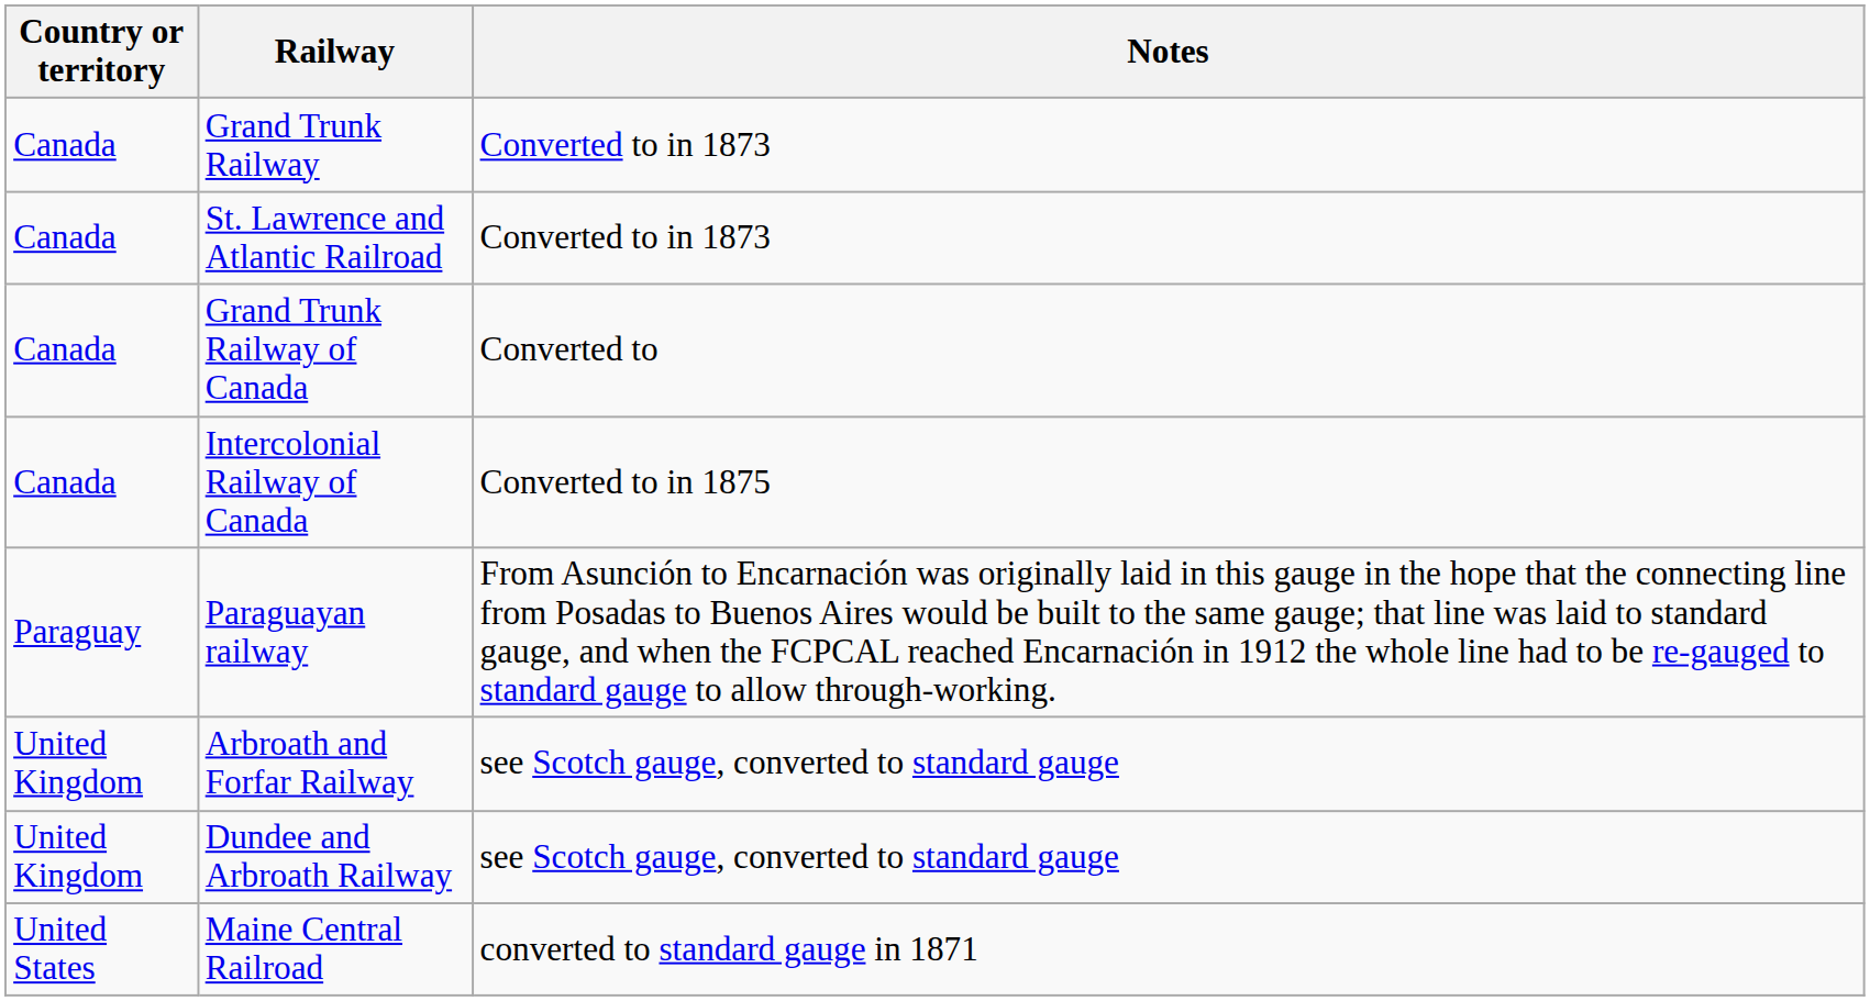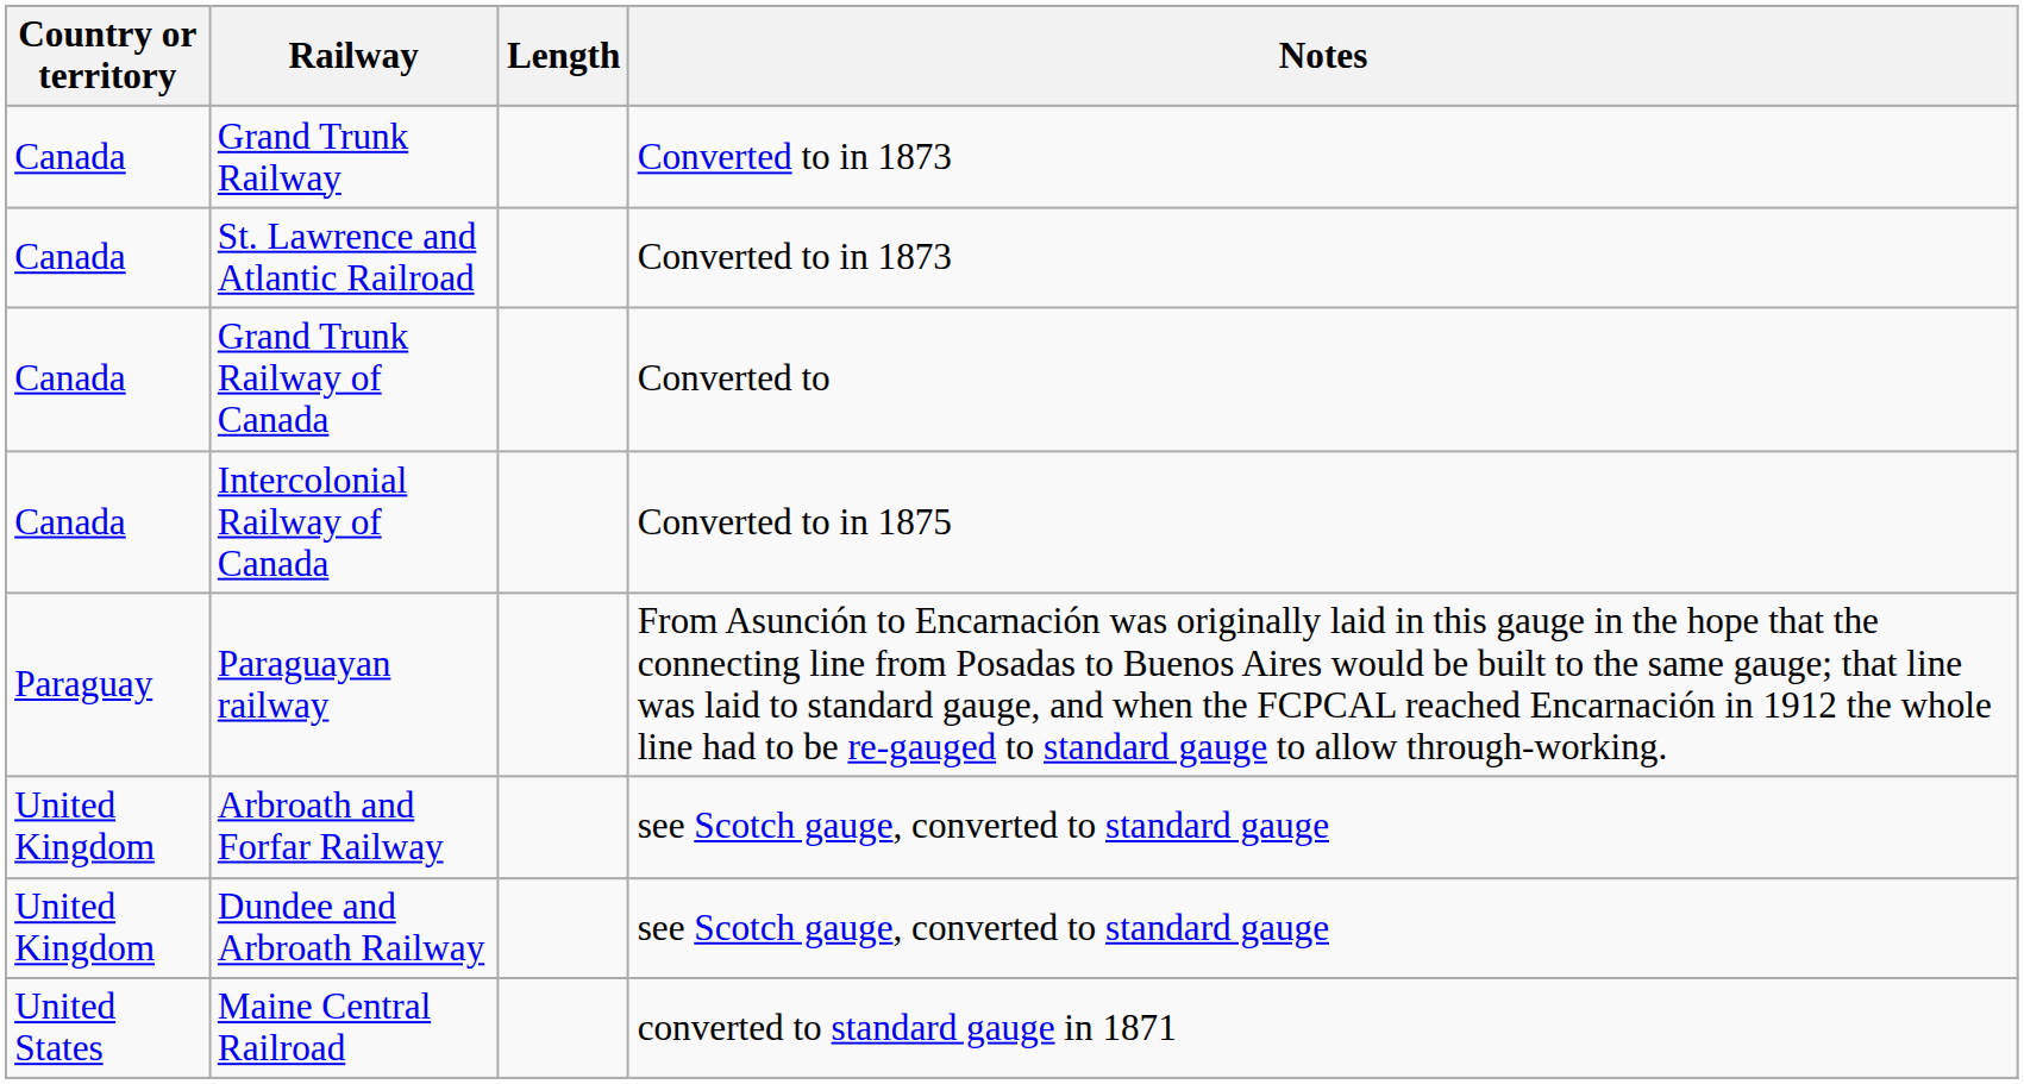+ column: Length
